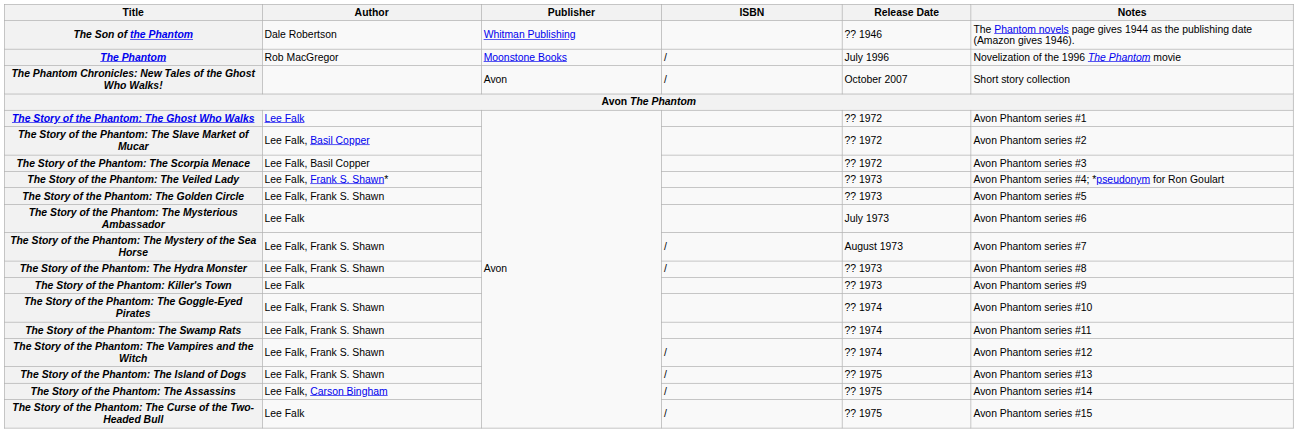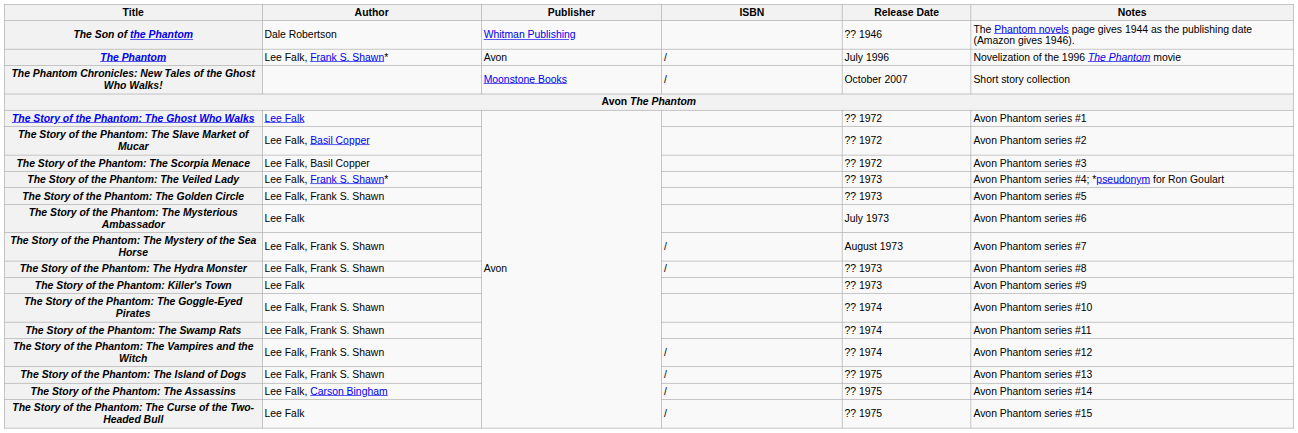The Phantom | Author: Rob MacGregor -> Lee Falk, Frank S. Shawn*
The Phantom | Publisher: Moonstone Books -> Avon
The Phantom Chronicles: New Tales of the Ghost Who Walks! | Publisher: Avon -> Moonstone Books
